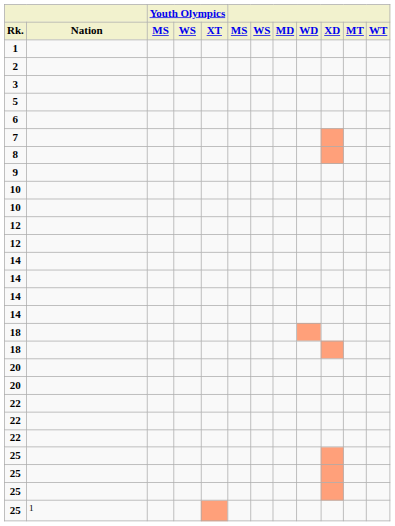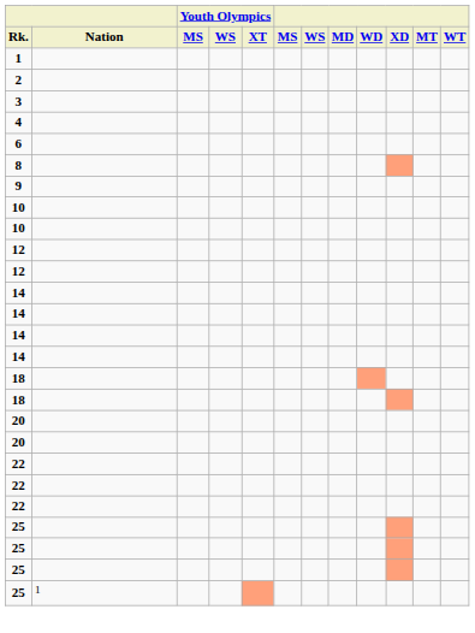+ row: 4
- row: 5
- row: 7
